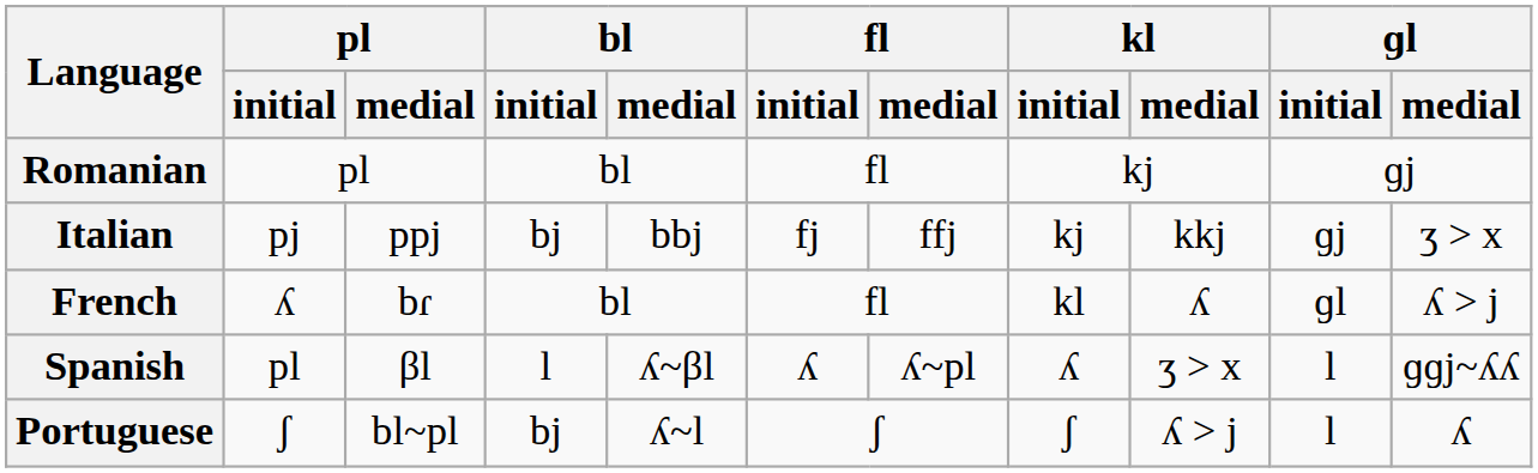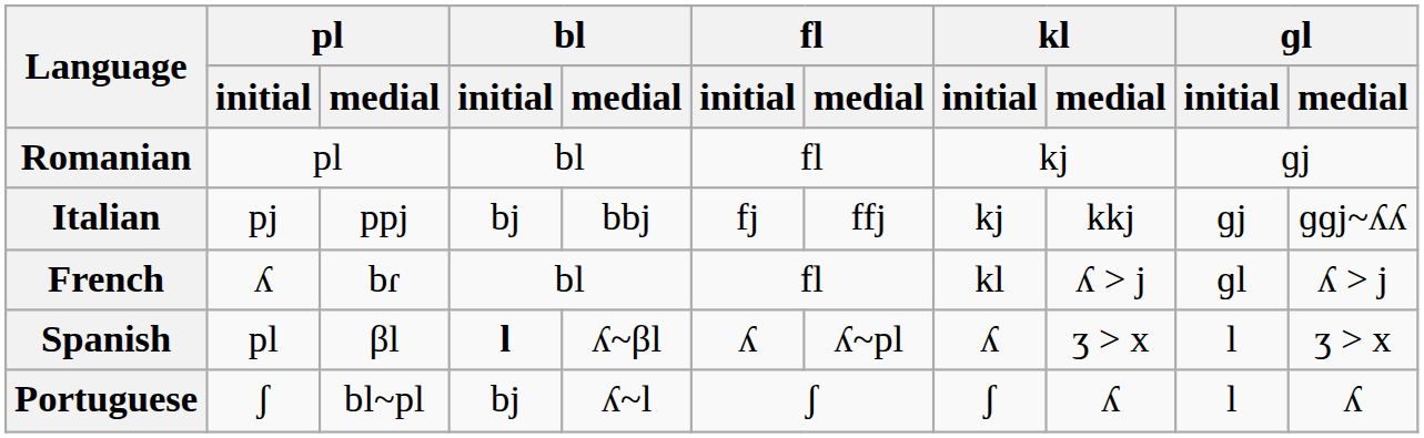Italian | ɡl / medial: ʒ > x -> ɡɡj~ʎʎ
French | kl / medial: ʎ -> ʎ > j
Spanish | bl / initial: normal -> bold
Spanish | ɡl / medial: ɡɡj~ʎʎ -> ʒ > x
Portuguese | kl / medial: ʎ > j -> ʎ
